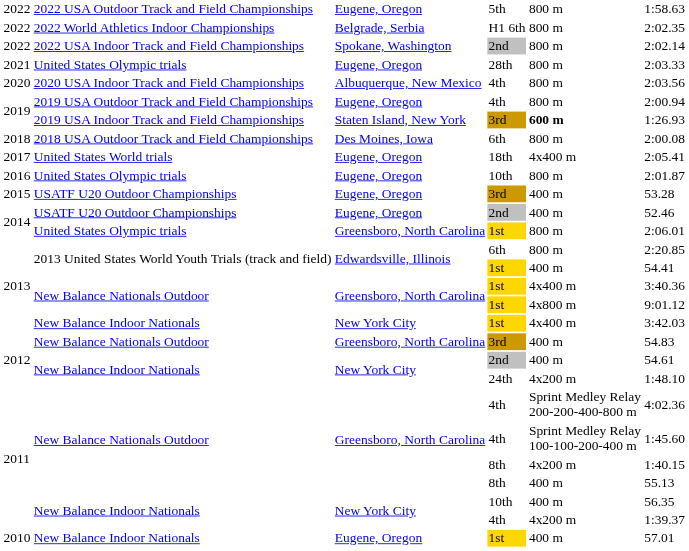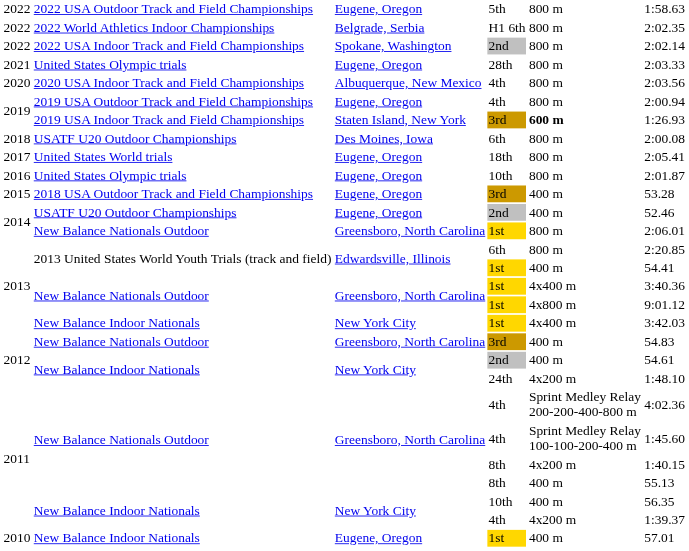2018 | column 2: 2018 USA Outdoor Track and Field Championships -> USATF U20 Outdoor Championships
2017 | column 5: 4x400 m -> 800 m
2015 | column 2: USATF U20 Outdoor Championships -> 2018 USA Outdoor Track and Field Championships
2014 / 1st | column 2: United States Olympic trials -> New Balance Nationals Outdoor
